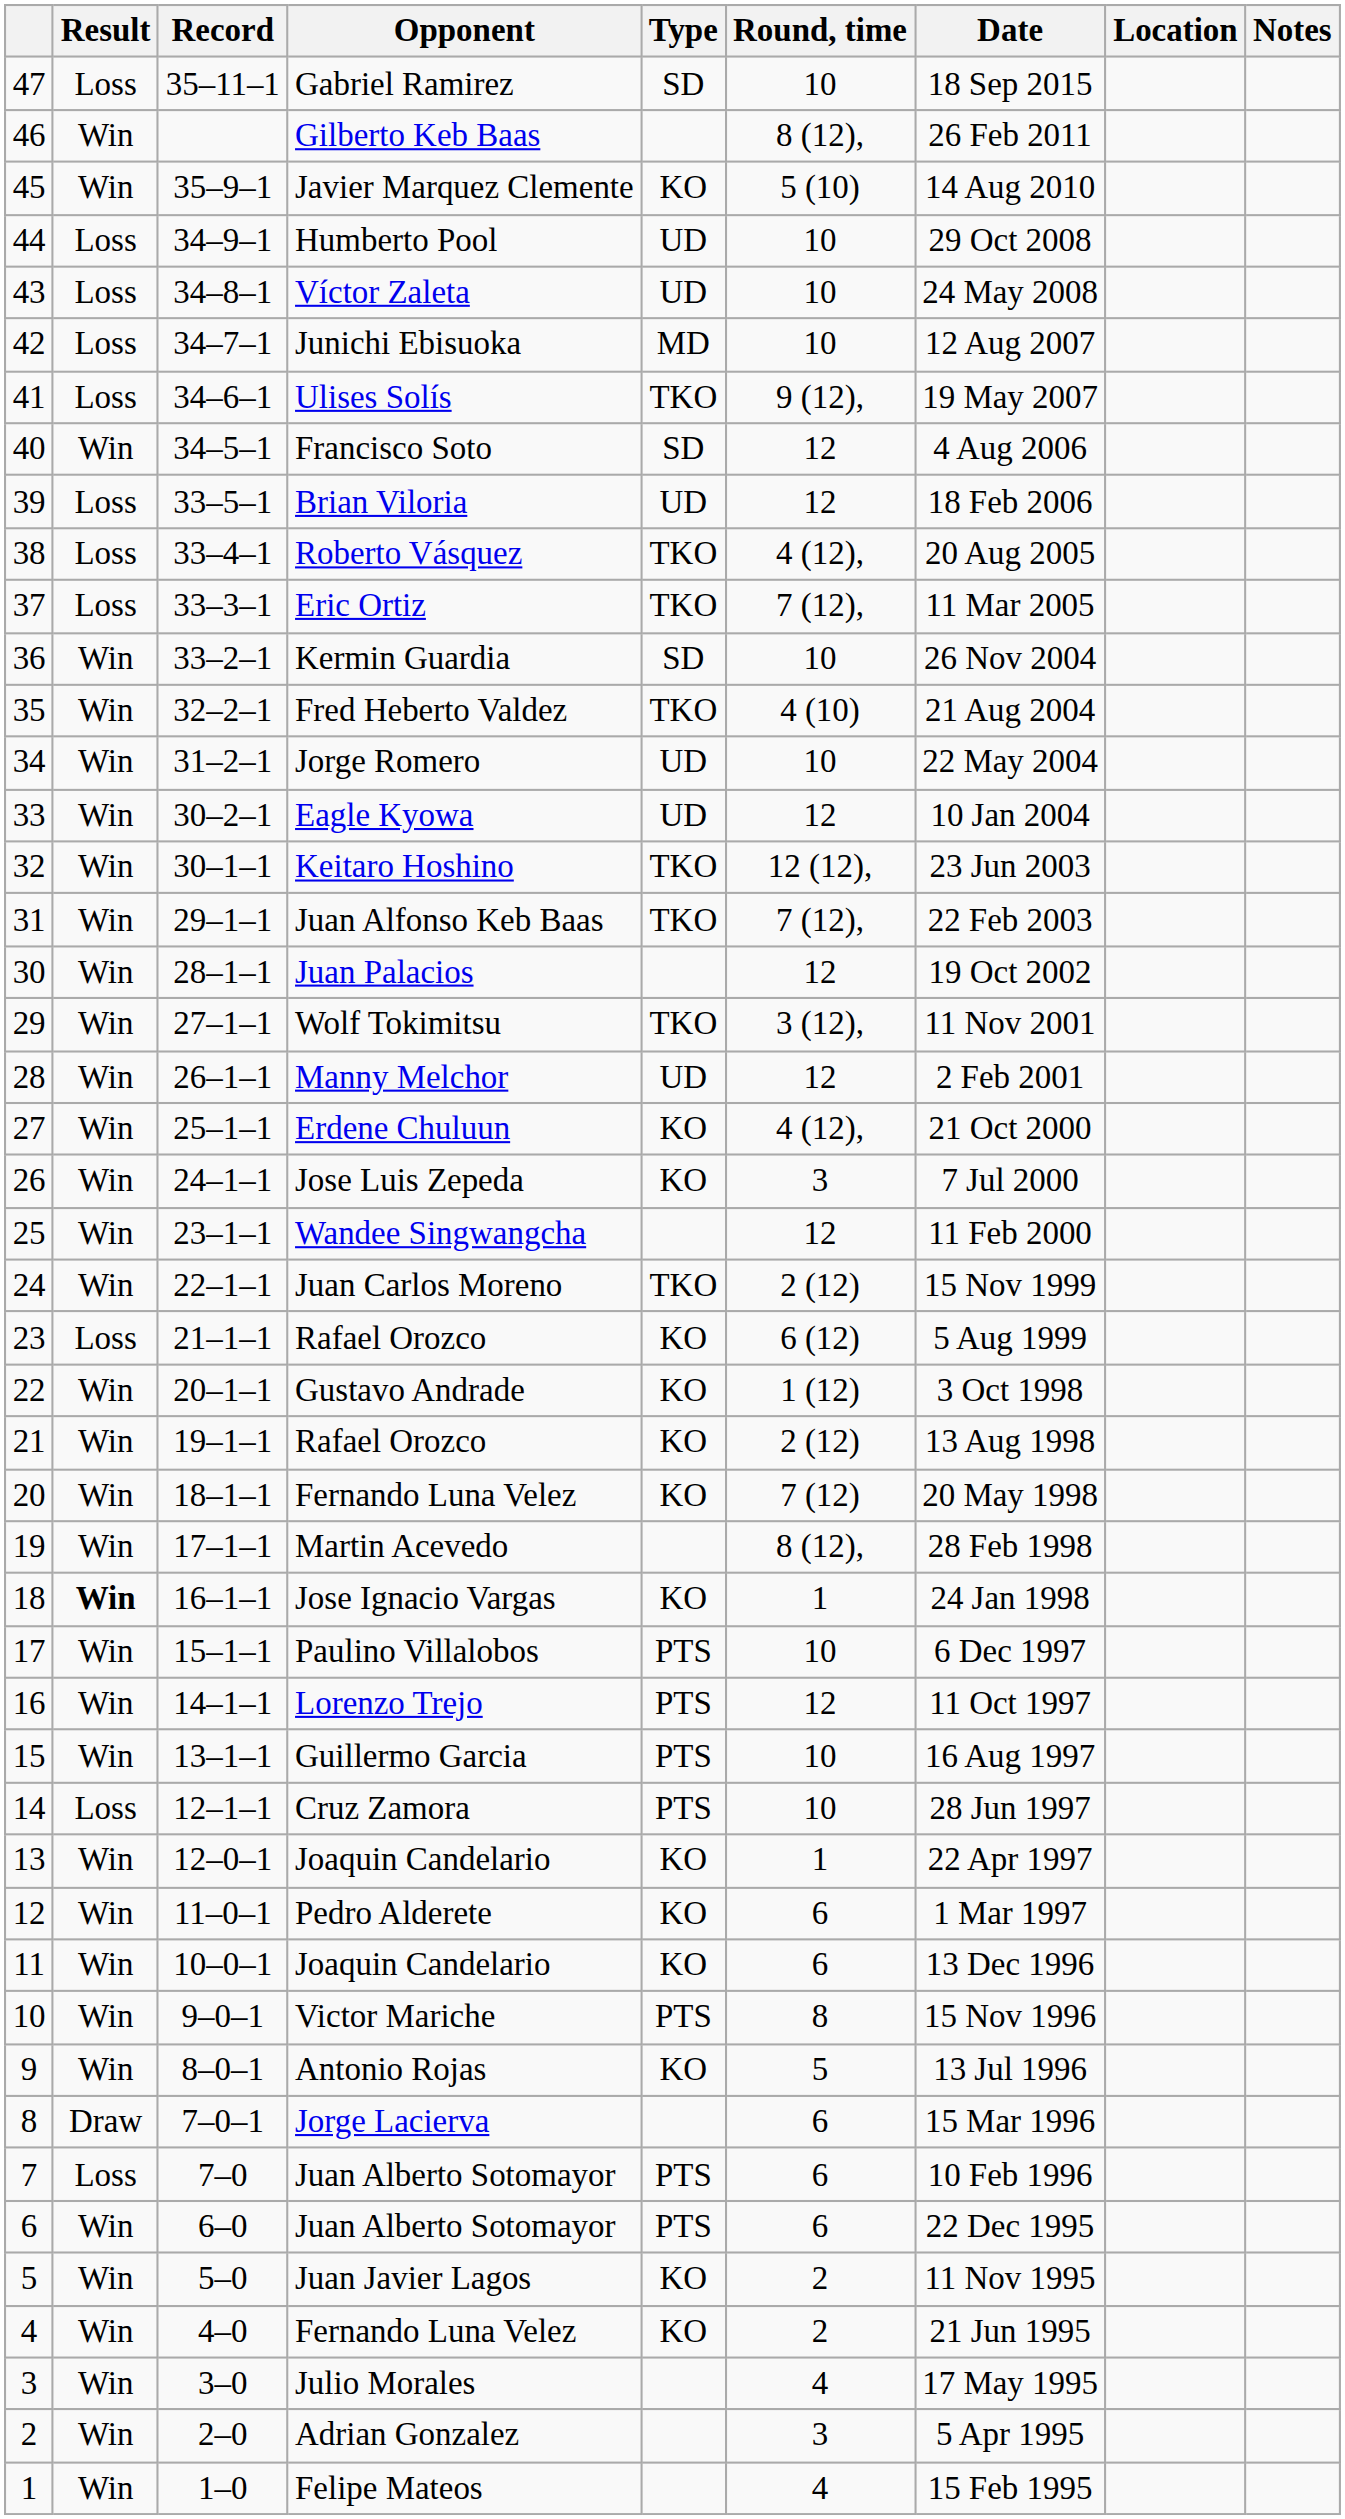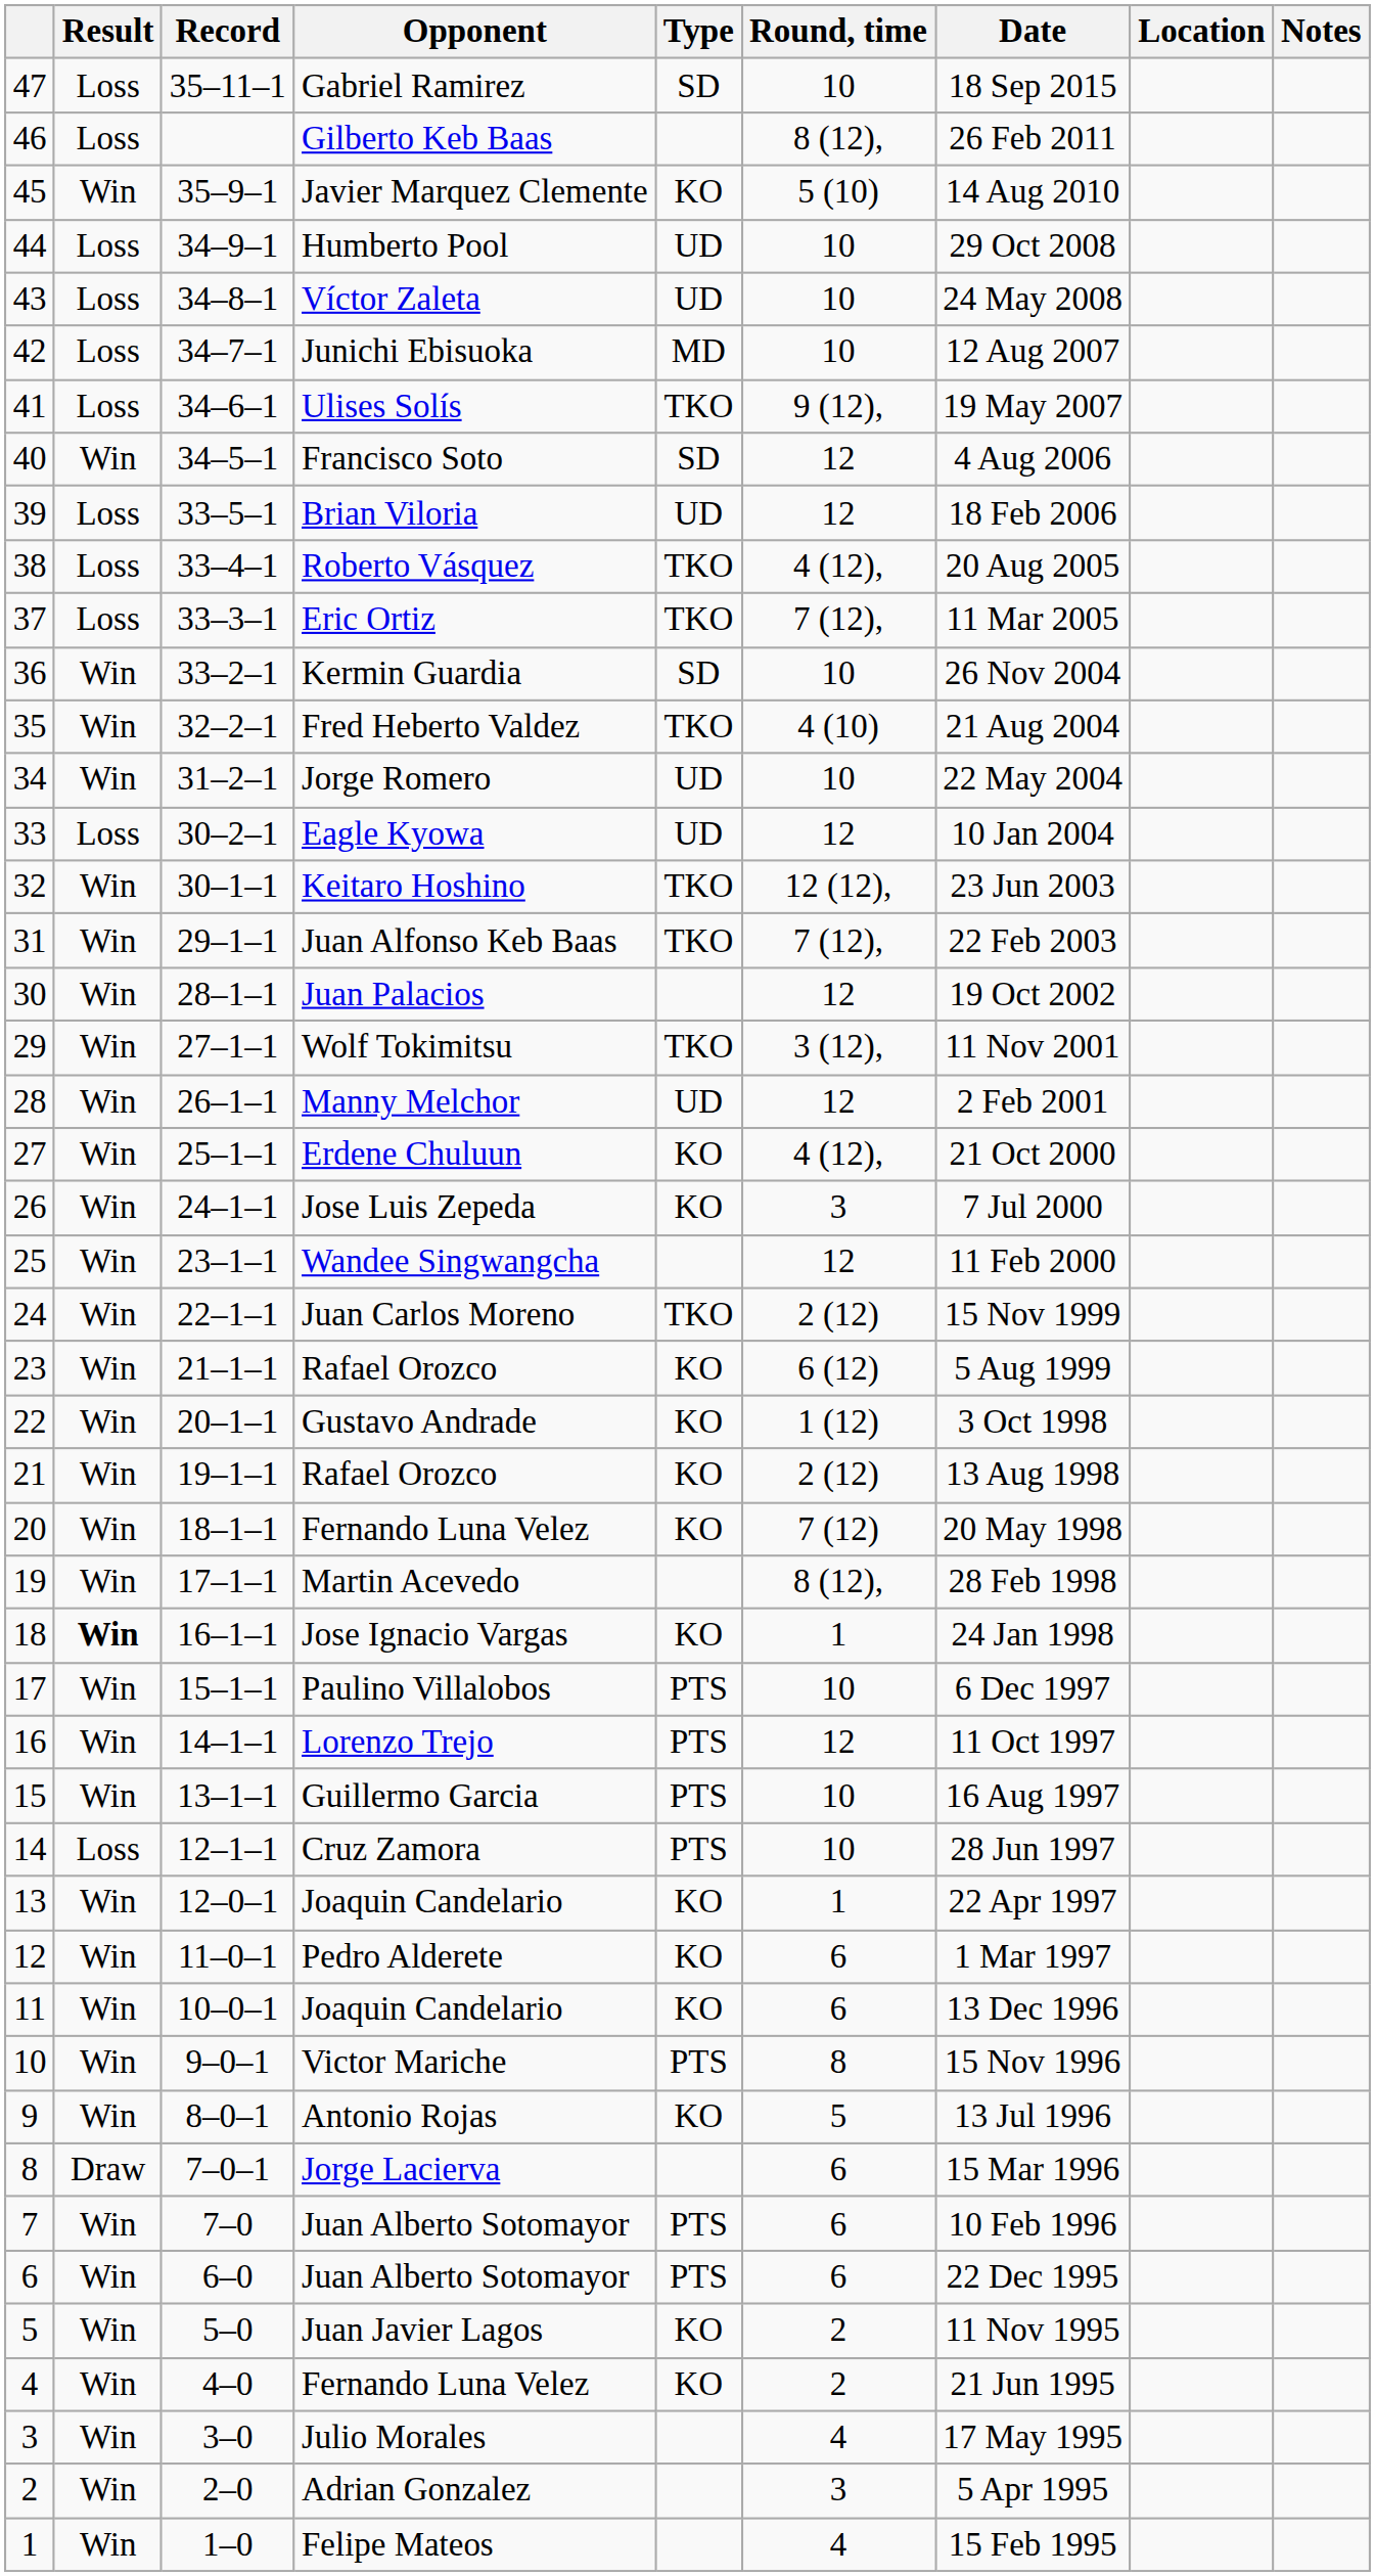Gilberto Keb Baas | Result: Win -> Loss
Eagle Kyowa | Result: Win -> Loss
23 / Rafael Orozco | Result: Loss -> Win
7 / Juan Alberto Sotomayor | Result: Loss -> Win
